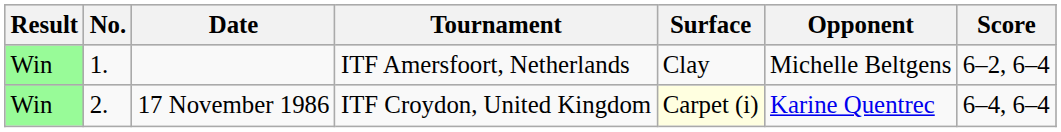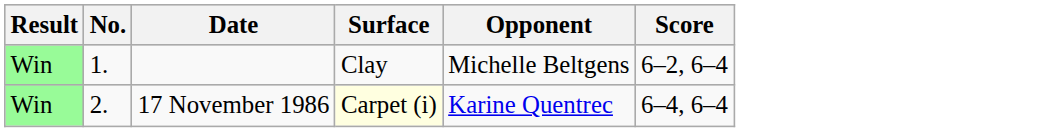- column: Tournament | ITF Amersfoort, Netherlands | ITF Croydon, United Kingdom
